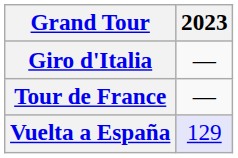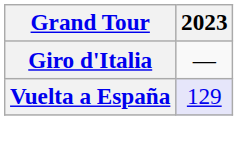- row: Tour de France | —
